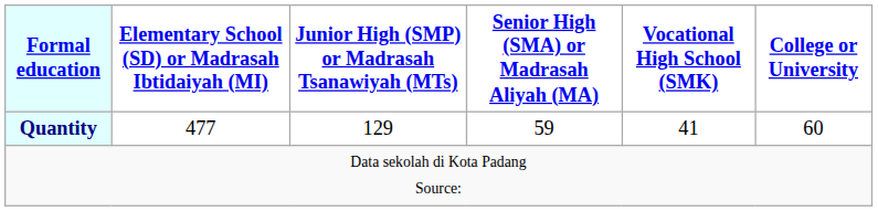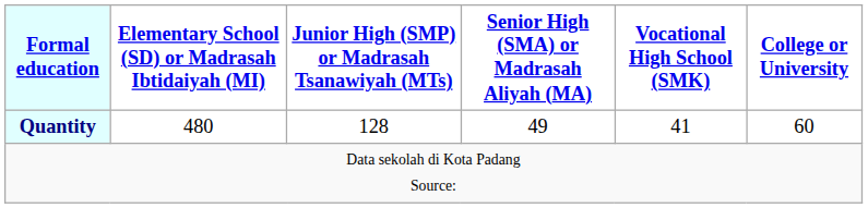Quantity | Elementary School (SD) or Madrasah Ibtidaiyah (MI): 477 -> 480
Quantity | Junior High (SMP) or Madrasah Tsanawiyah (MTs): 129 -> 128
Quantity | Senior High (SMA) or Madrasah Aliyah (MA): 59 -> 49
